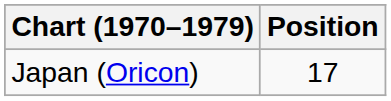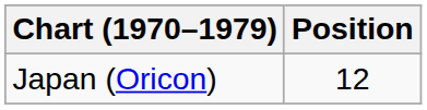Japan (Oricon) | Position: 17 -> 12
